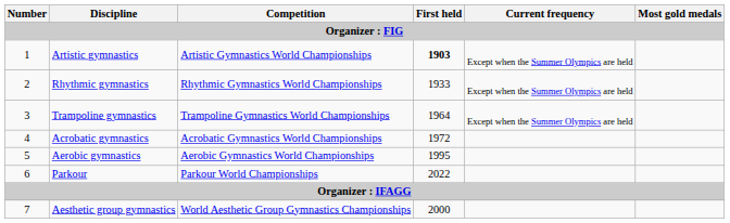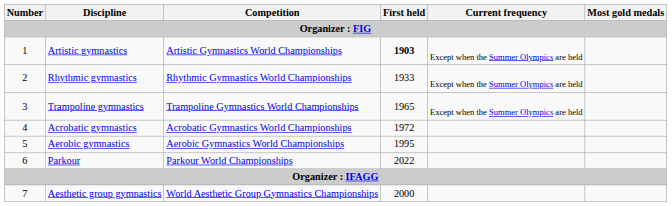Trampoline gymnastics | First held: 1964 -> 1965
